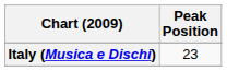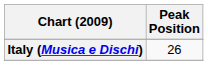Italy (Musica e Dischi) | Peak Position: 23 -> 26
